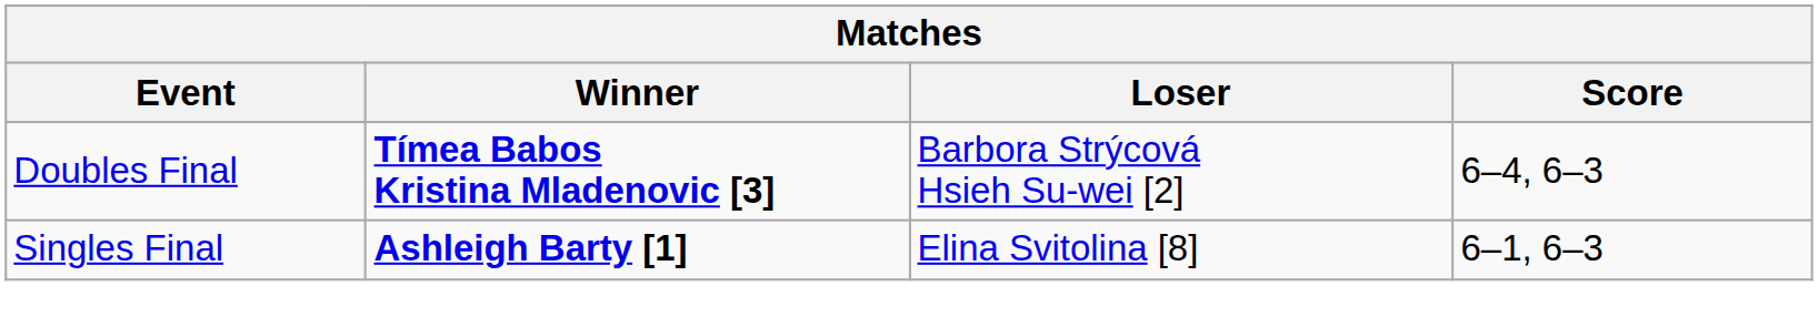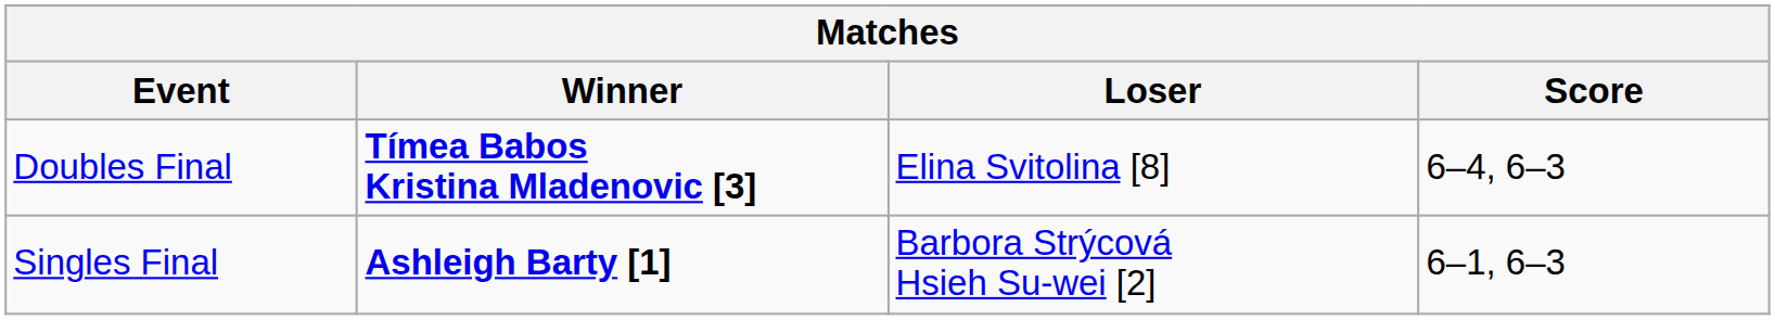Doubles Final | Loser: Barbora Strýcová Hsieh Su-wei [2] -> Elina Svitolina [8]
Singles Final | Loser: Elina Svitolina [8] -> Barbora Strýcová Hsieh Su-wei [2]
